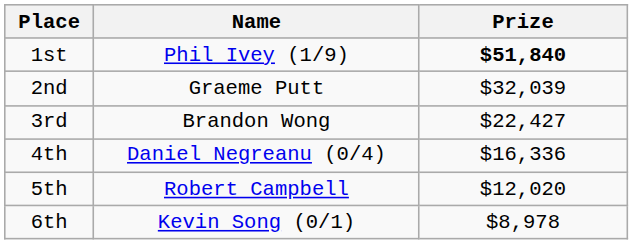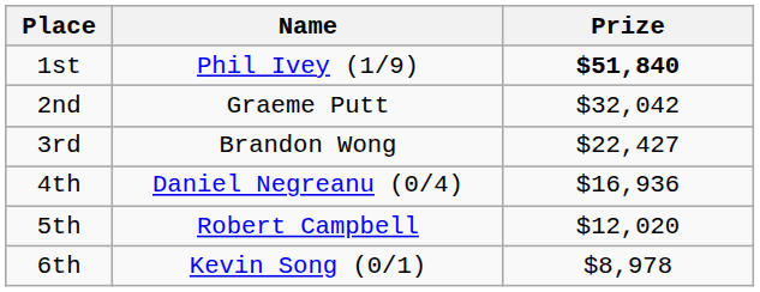2nd | Prize: $32,039 -> $32,042
4th | Prize: $16,336 -> $16,936
